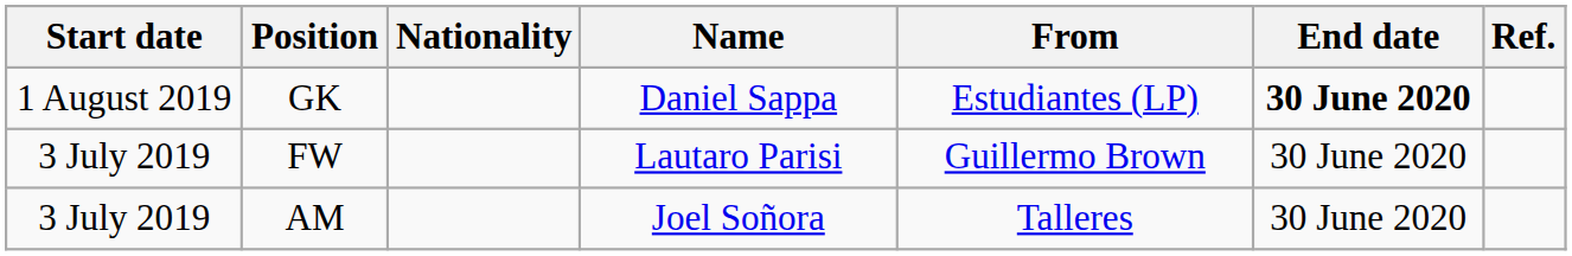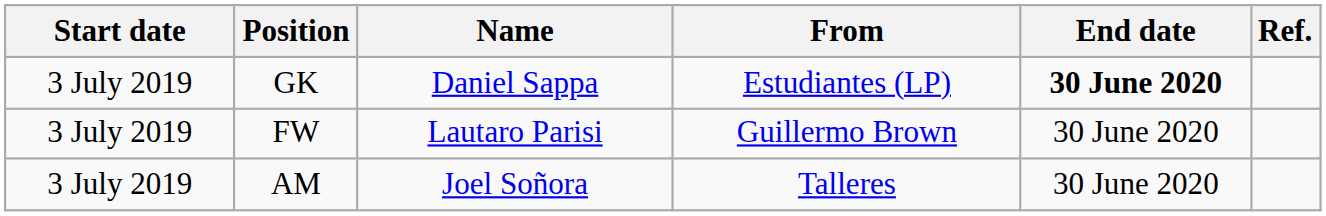- column: Nationality
GK | Start date: 1 August 2019 -> 3 July 2019
